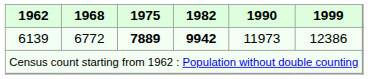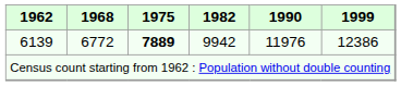6139 | 1982: bold -> normal
6139 | 1990: 11973 -> 11976
